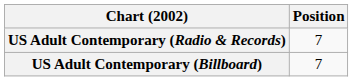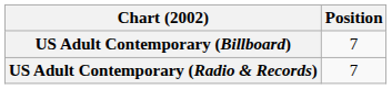rows swapped: US Adult Contemporary (Billboard) <-> US Adult Contemporary (Radio & Records)
